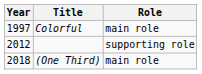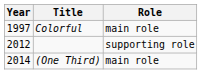(One Third) | Year: 2018 -> 2014
